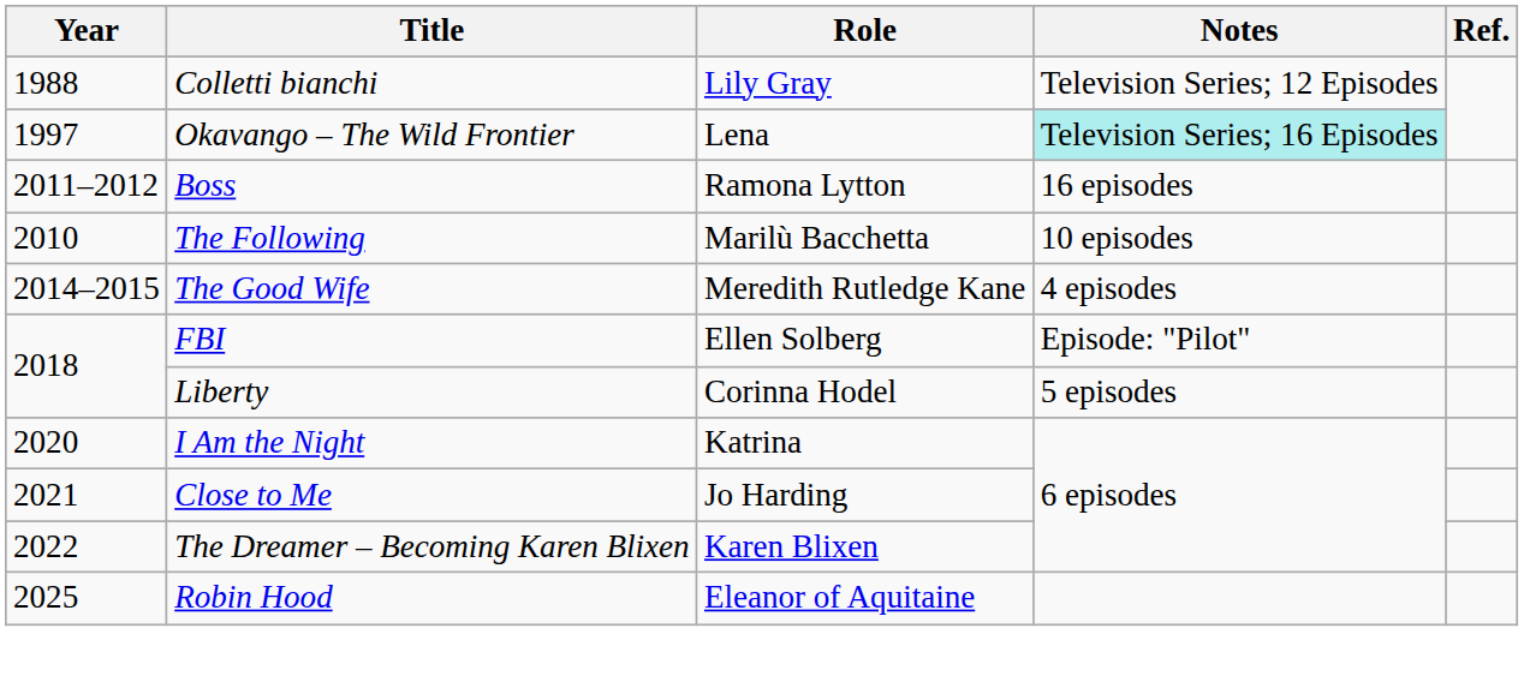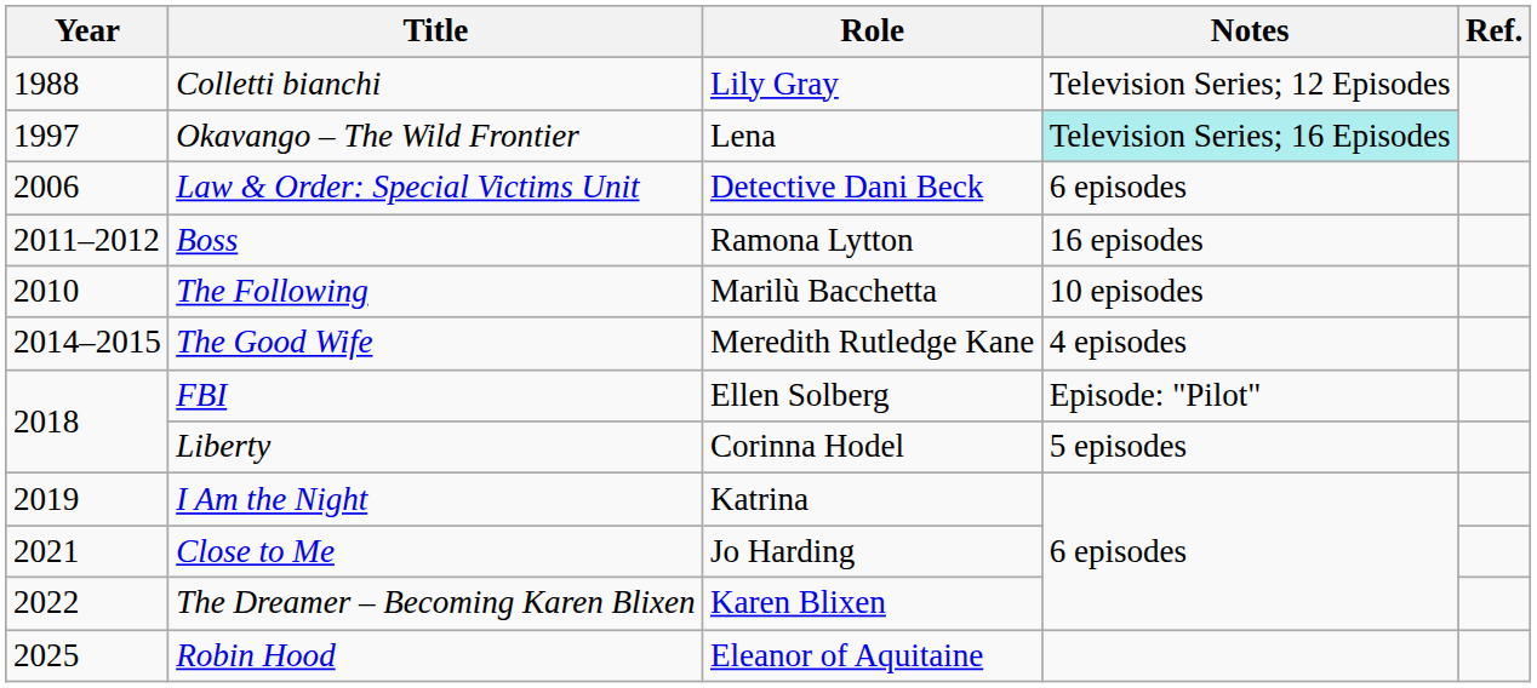+ row: 2006 | Law & Order: Special Victims Unit | Detective Dani Beck | 6 episodes
I Am the Night | Year: 2020 -> 2019
